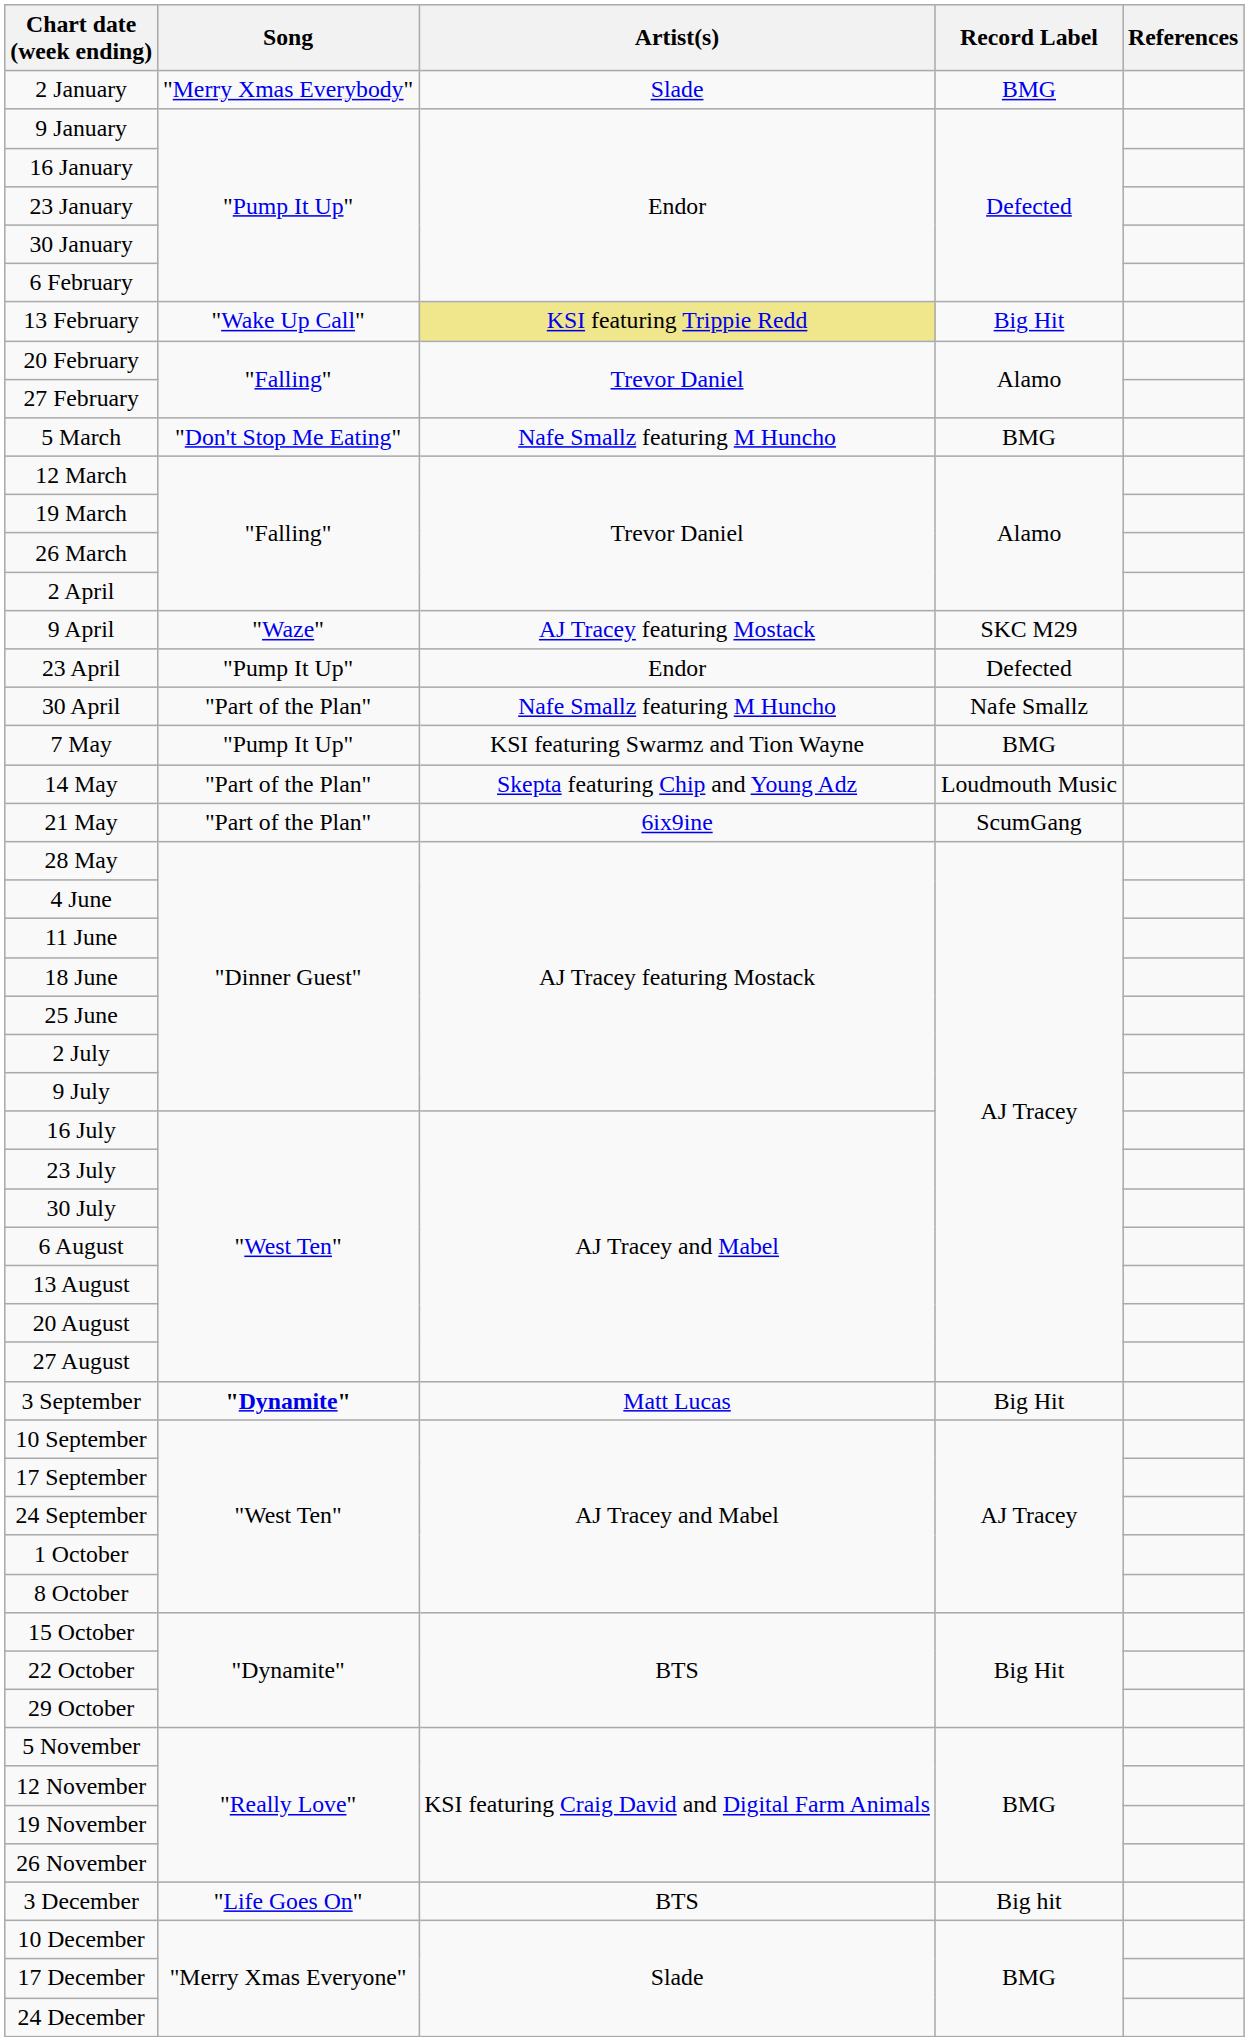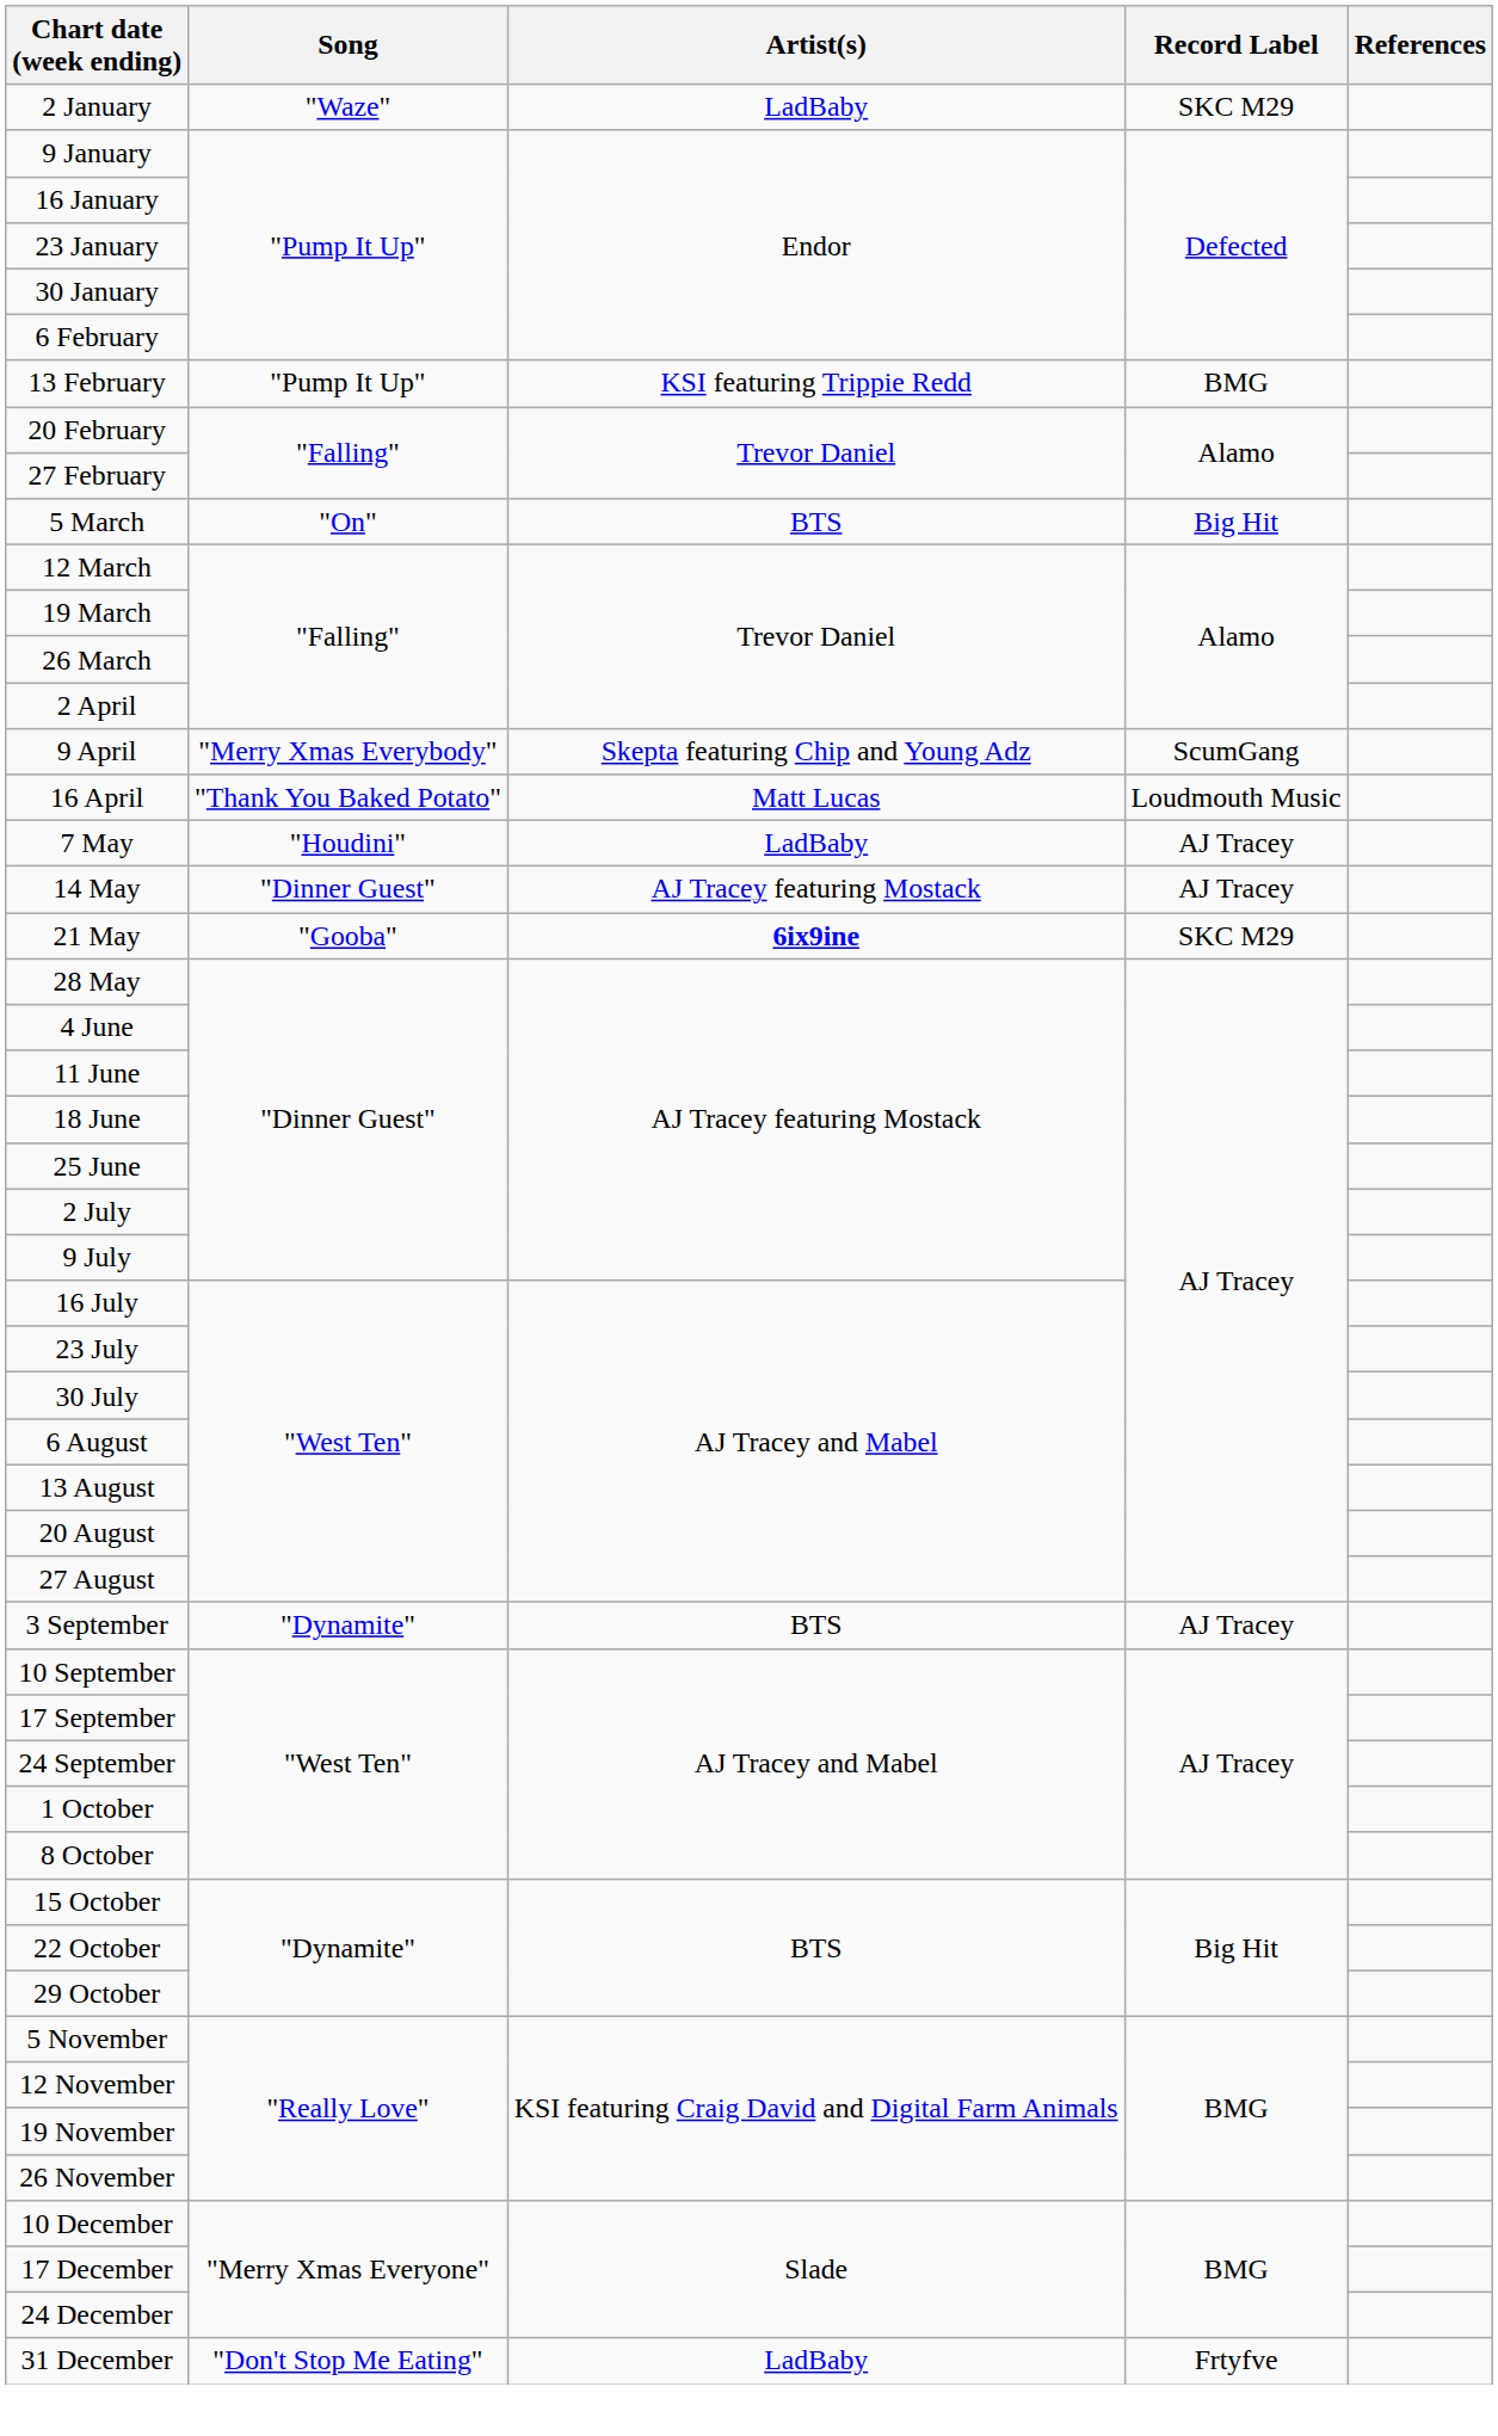2 January | Song: "Merry Xmas Everybody" -> "Waze"
2 January | Artist(s): Slade -> LadBaby
2 January | Record Label: BMG -> SKC M29
13 February | Song: "Wake Up Call" -> "Pump It Up"
13 February | Artist(s): khaki background -> no background
13 February | Record Label: Big Hit -> BMG
5 March | Song: "Don't Stop Me Eating" -> "On"
5 March | Artist(s): Nafe Smallz featuring M Huncho -> BTS
5 March | Record Label: BMG -> Big Hit
9 April | Song: "Waze" -> "Merry Xmas Everybody"
9 April | Artist(s): AJ Tracey featuring Mostack -> Skepta featuring Chip and Young Adz
9 April | Record Label: SKC M29 -> ScumGang
+ row: 16 April | "Thank You Baked Potato" | Matt Lucas | Loudmouth Music
- row: 23 April | "Pump It Up" | Endor | Defected
- row: 30 April | "Part of the Plan" | Nafe Smallz featuring M Huncho | Nafe Smallz
7 May | Song: "Pump It Up" -> "Houdini"
7 May | Artist(s): KSI featuring Swarmz and Tion Wayne -> LadBaby
7 May | Record Label: BMG -> AJ Tracey
14 May | Song: "Part of the Plan" -> "Dinner Guest"
14 May | Artist(s): Skepta featuring Chip and Young Adz -> AJ Tracey featuring Mostack
14 May | Record Label: Loudmouth Music -> AJ Tracey
21 May | Song: "Part of the Plan" -> "Gooba"
21 May | Artist(s): normal -> bold
21 May | Record Label: ScumGang -> SKC M29
3 September | Song: bold -> normal
3 September | Artist(s): Matt Lucas -> BTS
3 September | Record Label: Big Hit -> AJ Tracey
- row: 3 December | "Life Goes On" | BTS | Big hit
+ row: 31 December | "Don't Stop Me Eating" | LadBaby | Frtyfve
